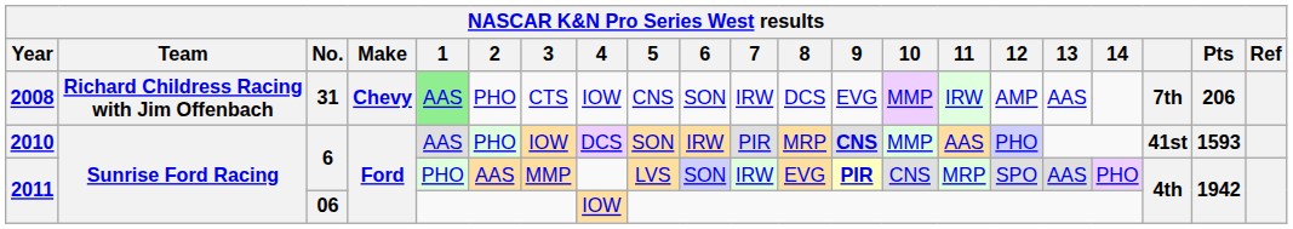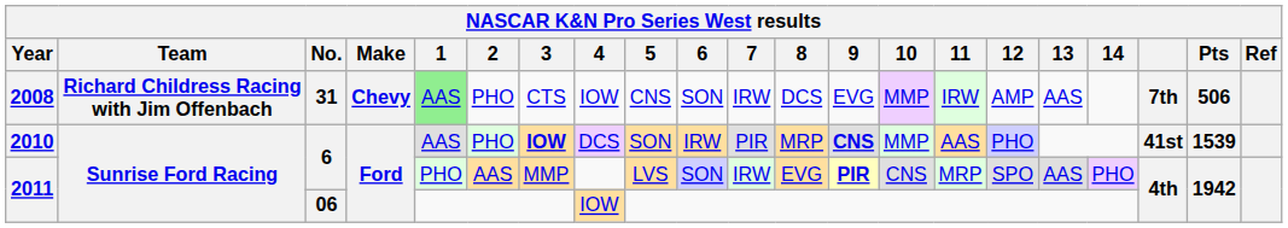2008 | Pts: 206 -> 506
2010 | 3: normal -> bold
2010 | Pts: 1593 -> 1539
